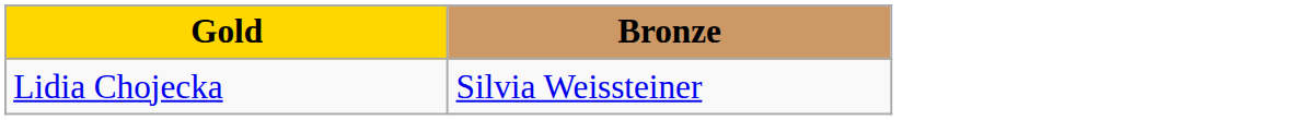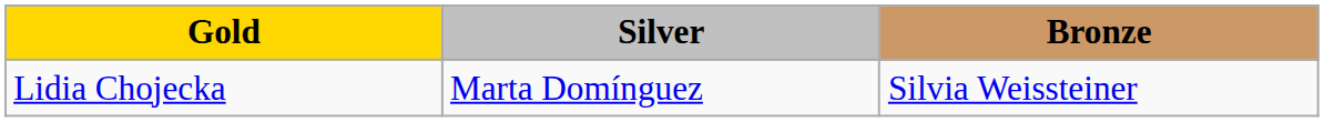+ column: Silver | Marta Domínguez
